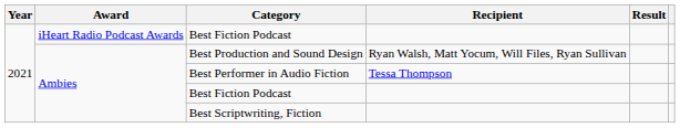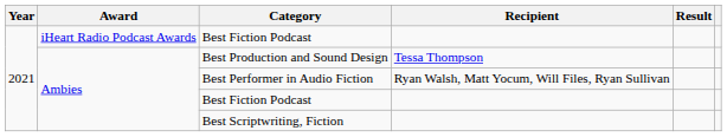Best Production and Sound Design | Recipient: Ryan Walsh, Matt Yocum, Will Files, Ryan Sullivan -> Tessa Thompson
Best Performer in Audio Fiction | Recipient: Tessa Thompson -> Ryan Walsh, Matt Yocum, Will Files, Ryan Sullivan
